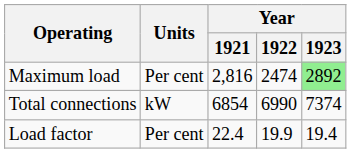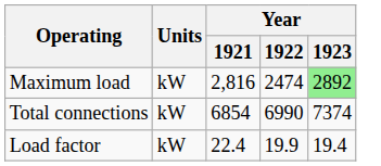Maximum load | Units: Per cent -> kW
Load factor | Units: Per cent -> kW
